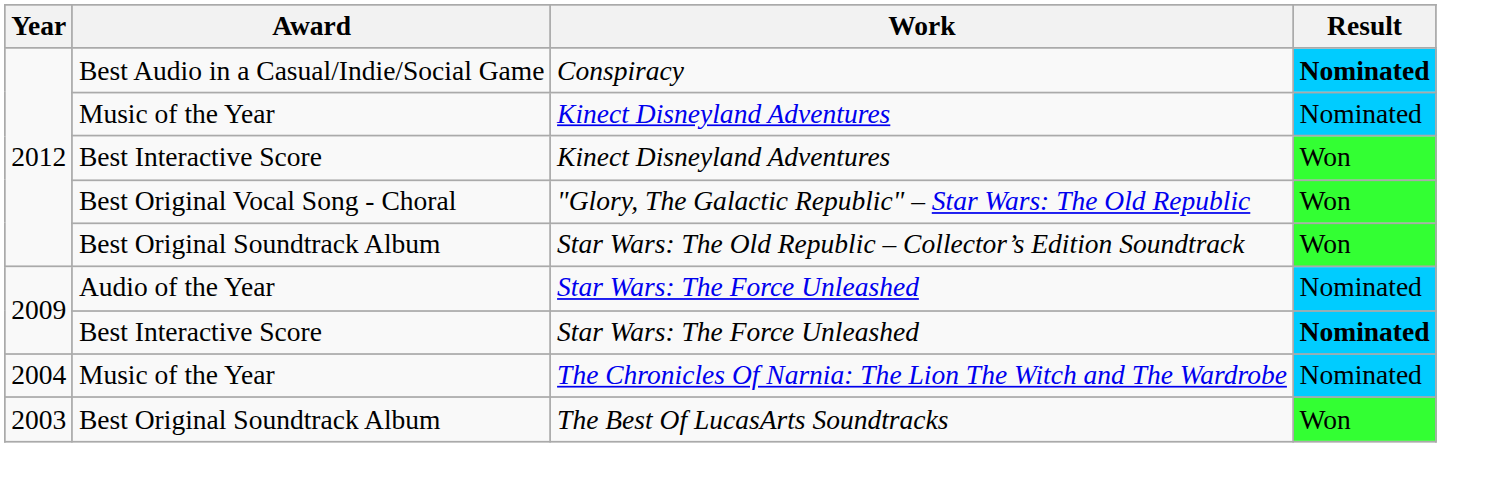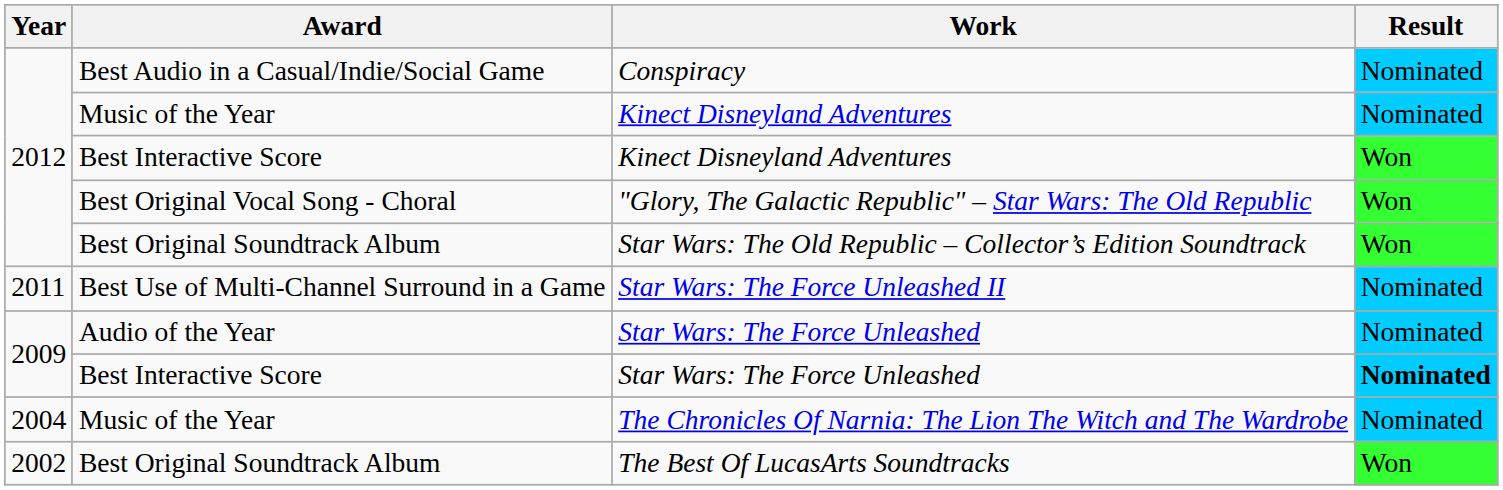Conspiracy | Result: bold -> normal
+ row: 2011 | Best Use of Multi-Channel Surround in a Game | Star Wars: The Force Unleashed II | Nominated
The Best Of LucasArts Soundtracks | Year: 2003 -> 2002
